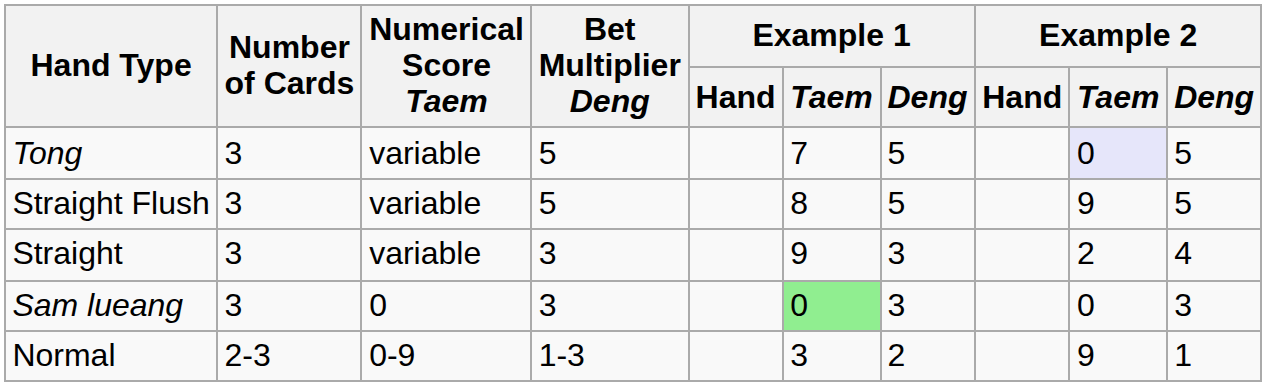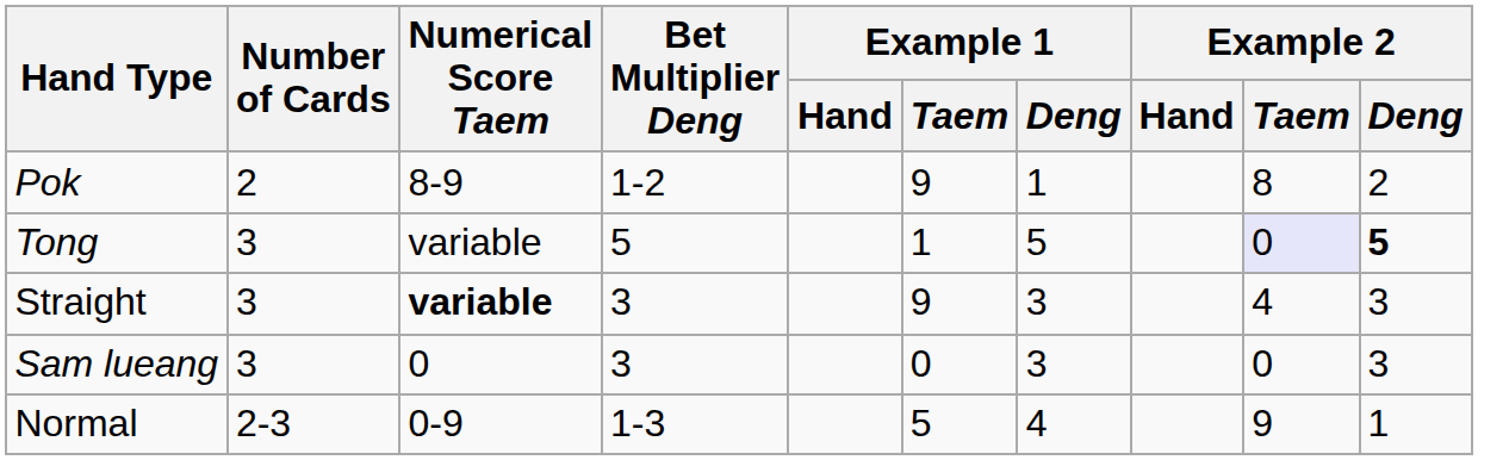+ row: Pok | 2 | 8-9 | 1-2 | 9 | 1 | 8 | 2
Tong | Example 1 / Taem: 7 -> 1
Tong | Example 2 / Deng: normal -> bold
- row: Straight Flush | 3 | variable | 5 | 8 | 5 | 9 | 5
Straight | Numerical Score Taem: normal -> bold
Straight | Example 2 / Taem: 2 -> 4
Straight | Example 2 / Deng: 4 -> 3
Sam lueang | Example 1 / Taem: lightgreen background -> no background
Normal | Example 1 / Taem: 3 -> 5
Normal | Example 1 / Deng: 2 -> 4
